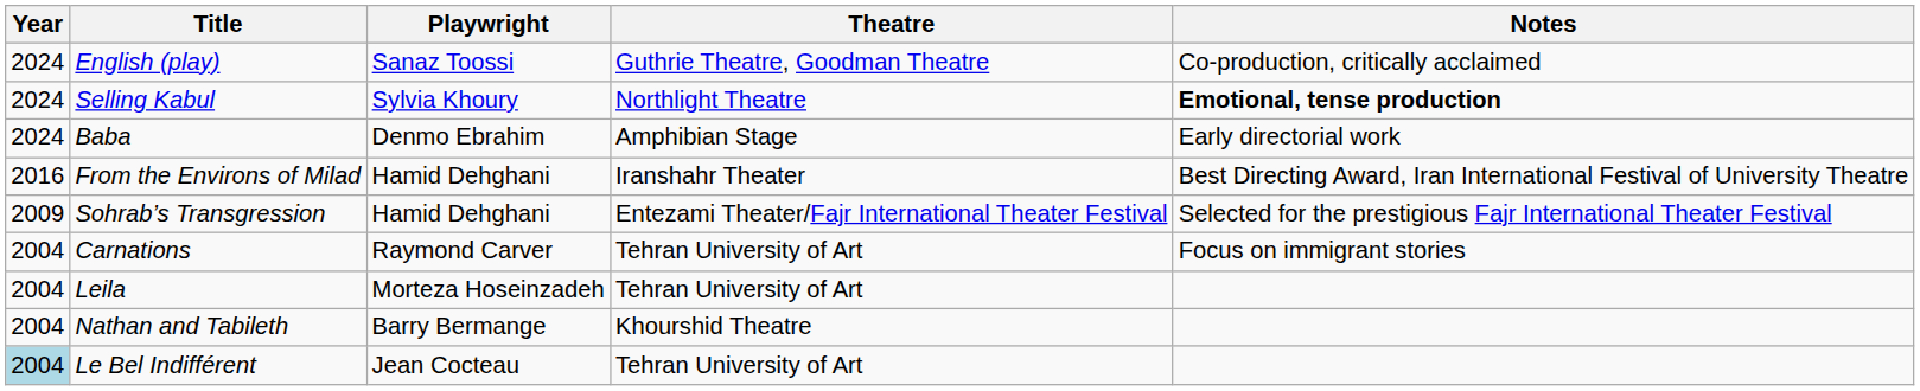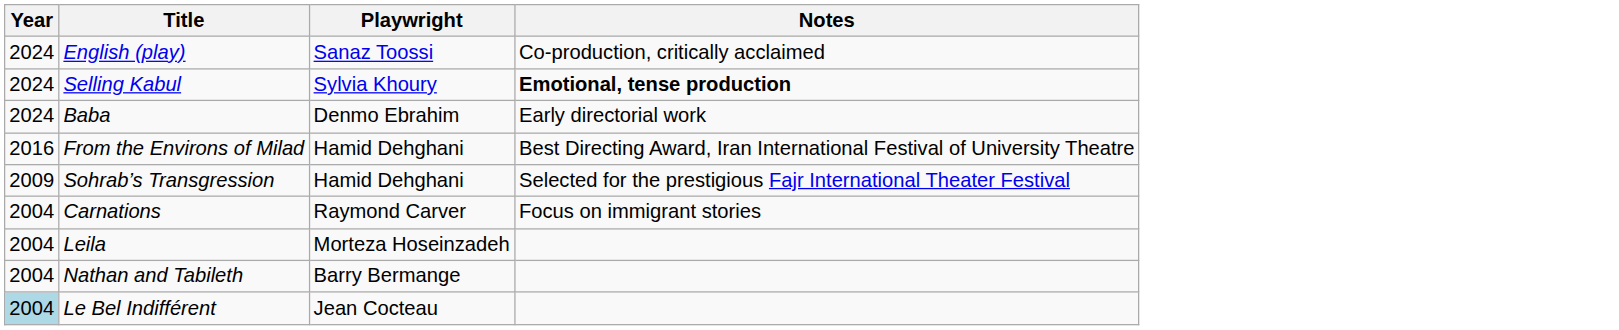- column: Theatre | Guthrie Theatre, Goodman Theatre | Northlight Theatre | Amphibian Stage | Iranshahr Theater | Entezami Theater/Fajr International Theater Festival | Tehran University of Art | Tehran University of Art | Khourshid Theatre | Tehran University of Art
